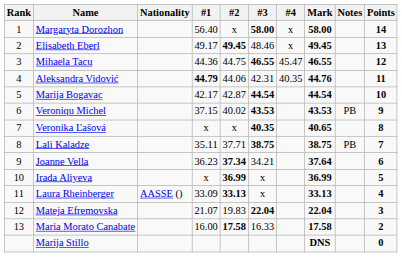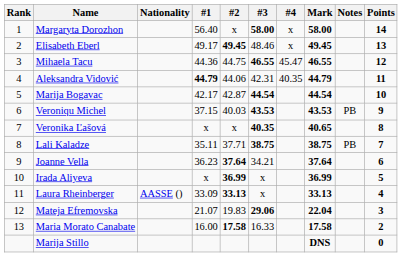Aleksandra Vidović | Mark: 44.76 -> 44.79
Veroniqu Michel | #2: 40.02 -> 40.03
Joanne Vella | #2: 37.34 -> 37.64
Mateja Efremovska | #3: 22.04 -> 29.06
